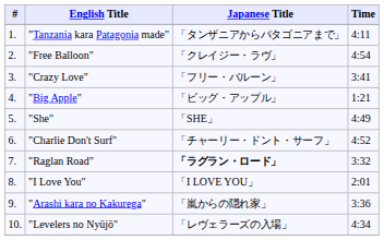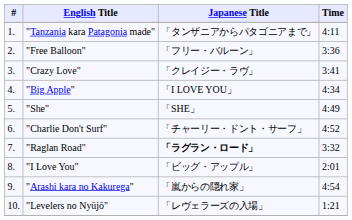"Free Balloon" | Japanese Title: 「クレイジー・ラヴ」 -> 「フリー・バルーン」
"Free Balloon" | Time: 4:54 -> 3:36
"Crazy Love" | Japanese Title: 「フリー・バルーン」 -> 「クレイジー・ラヴ」
"Big Apple" | Japanese Title: 「ビッグ・アップル」 -> 「I LOVE YOU」
"Big Apple" | Time: 1:21 -> 4:34
"I Love You" | Japanese Title: 「I LOVE YOU」 -> 「ビッグ・アップル」
"Arashi kara no Kakurega" | Time: 3:36 -> 4:54
"Levelers no Nyūjō" | Time: 4:34 -> 1:21
